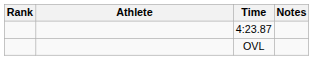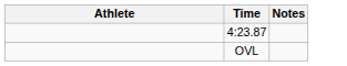- column: Rank
